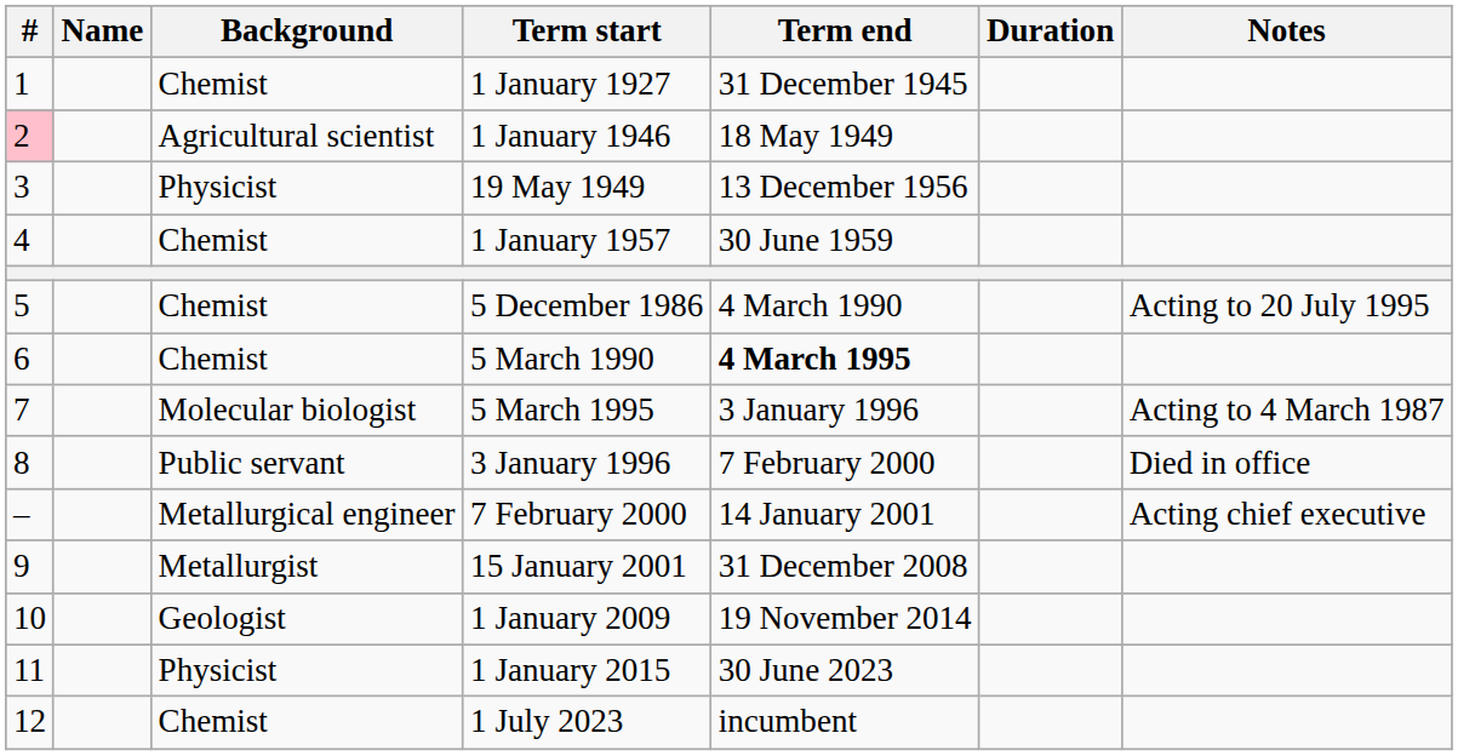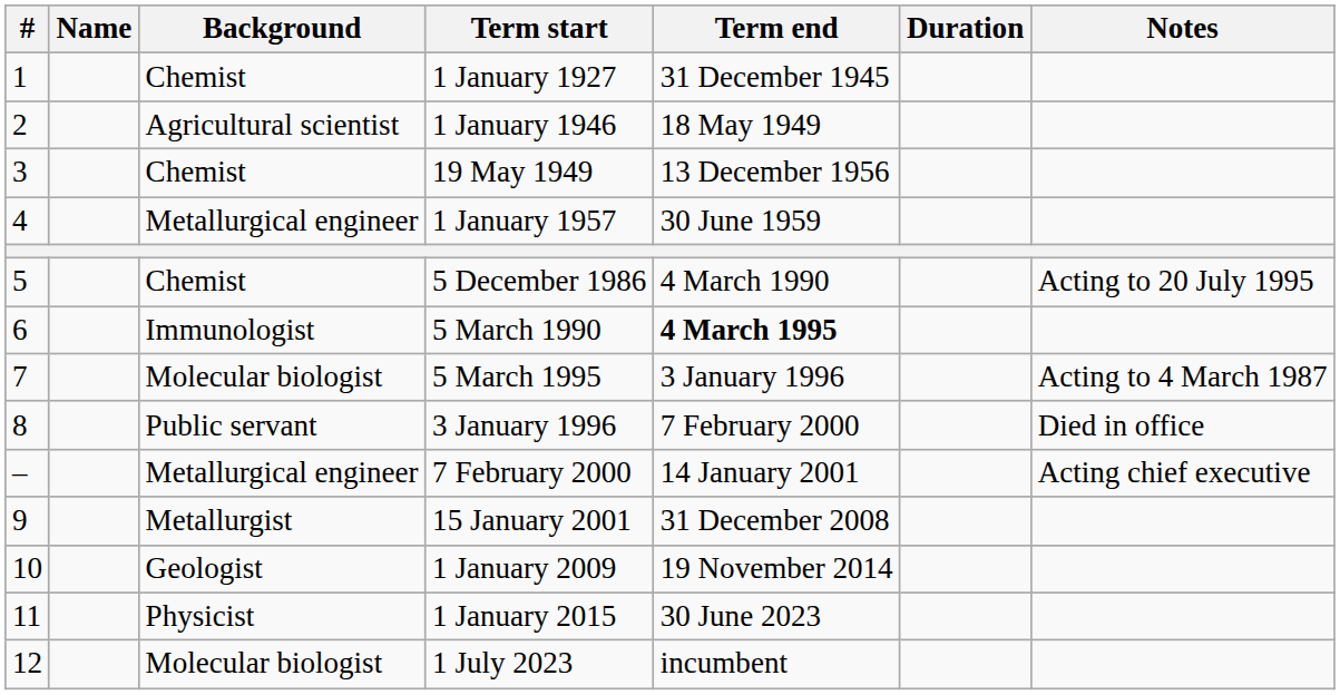1 January 1946 | #: pink background -> no background
19 May 1949 | Background: Physicist -> Chemist
1 January 1957 | Background: Chemist -> Metallurgical engineer
5 March 1990 | Background: Chemist -> Immunologist
1 July 2023 | Background: Chemist -> Molecular biologist
